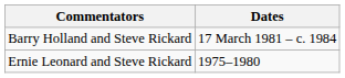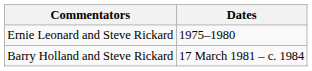rows swapped: Ernie Leonard and Steve Rickard <-> Barry Holland and Steve Rickard
